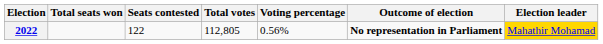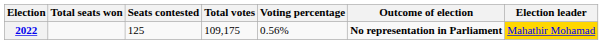2022 | Seats contested: 122 -> 125
2022 | Total votes: 112,805 -> 109,175
